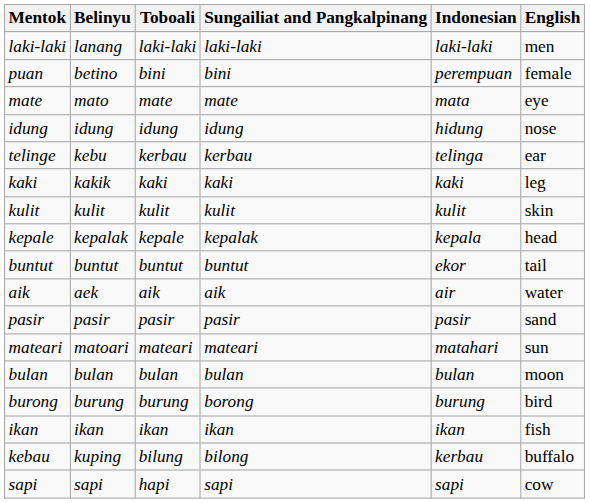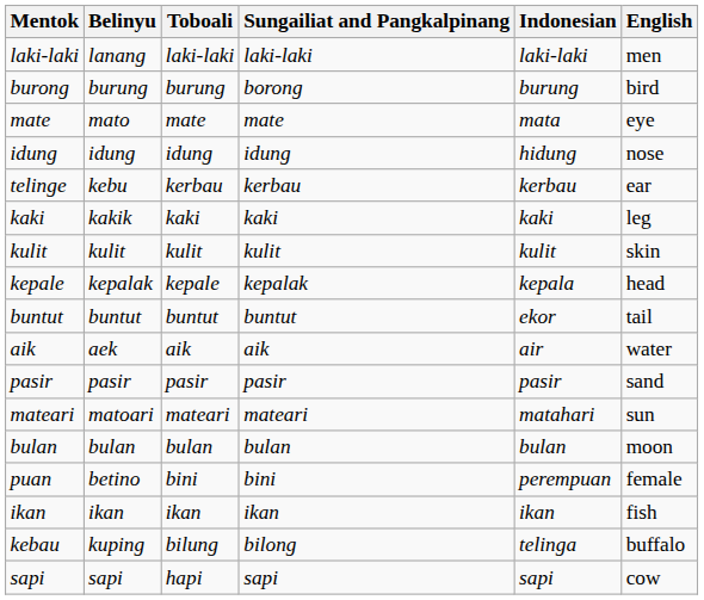rows swapped: puan <-> burong
telinge | Indonesian: telinga -> kerbau
kebau | Indonesian: kerbau -> telinga
